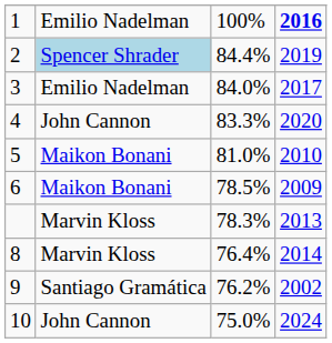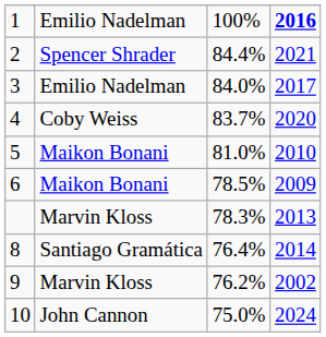2 | column 2: lightblue background -> no background
2 | column 4: 2019 -> 2021
4 | column 2: John Cannon -> Coby Weiss
4 | column 3: 83.3% -> 83.7%
8 | column 2: Marvin Kloss -> Santiago Gramática
9 | column 2: Santiago Gramática -> Marvin Kloss
